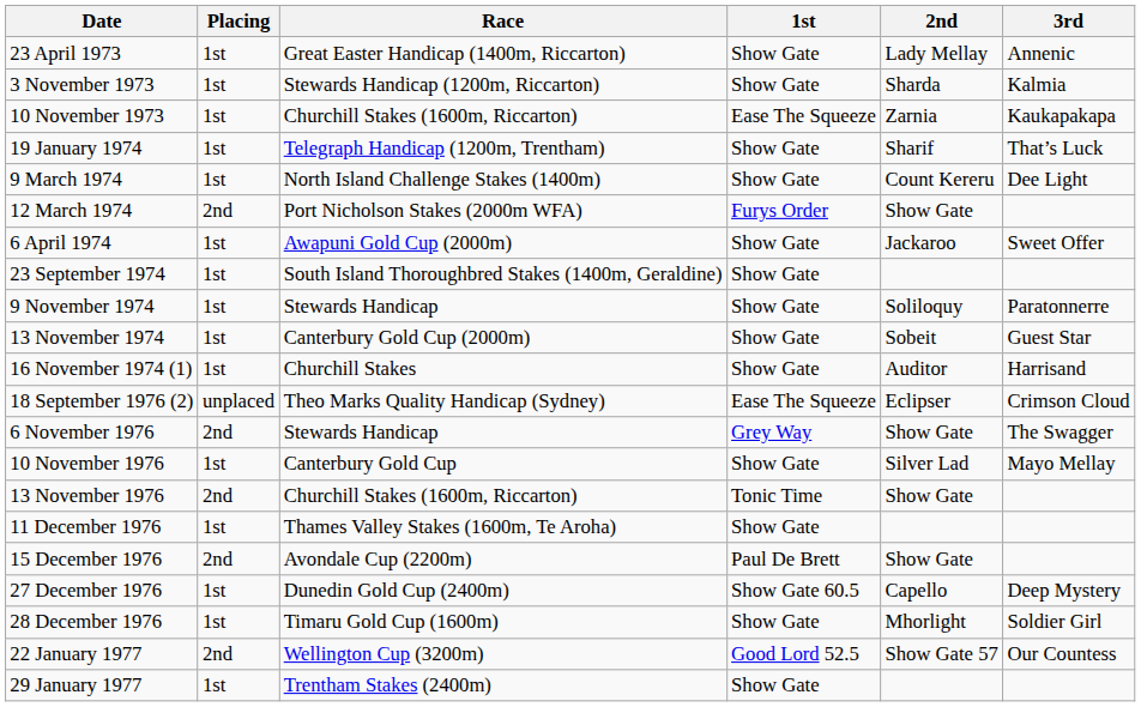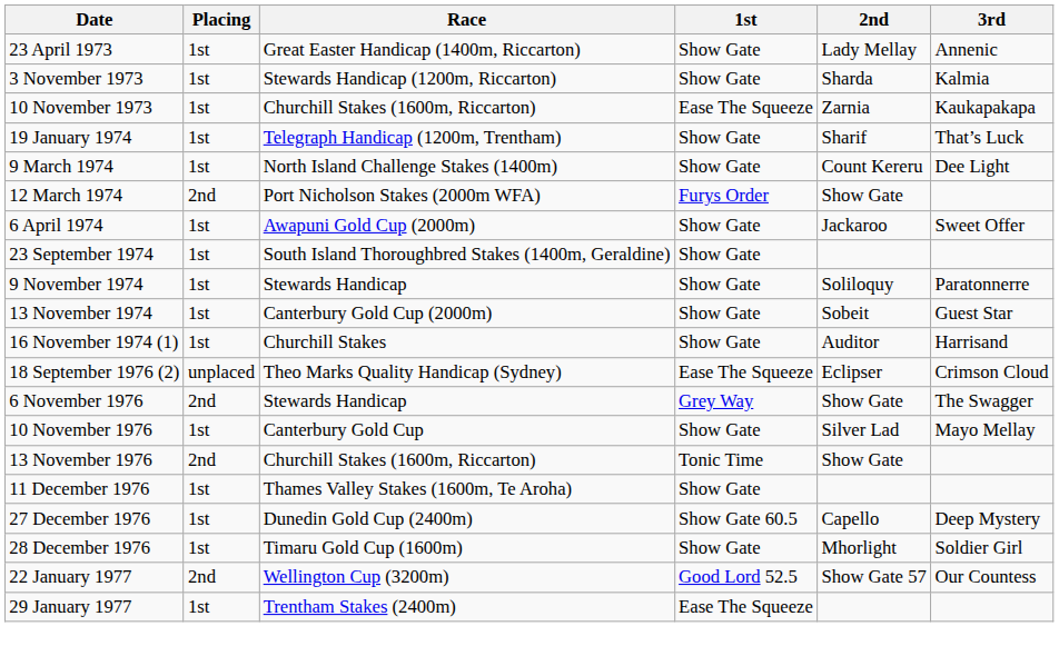- row: 15 December 1976 | 2nd | Avondale Cup (2200m) | Paul De Brett | Show Gate
29 January 1977 | 1st: Show Gate -> Ease The Squeeze
